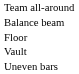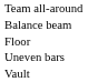rows swapped: Uneven bars <-> Vault
